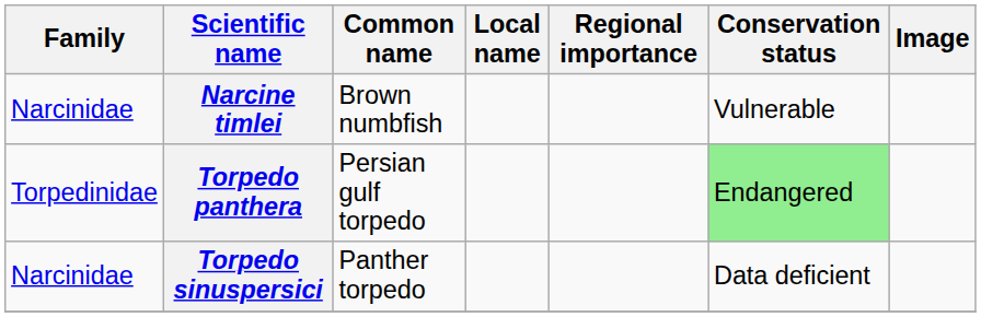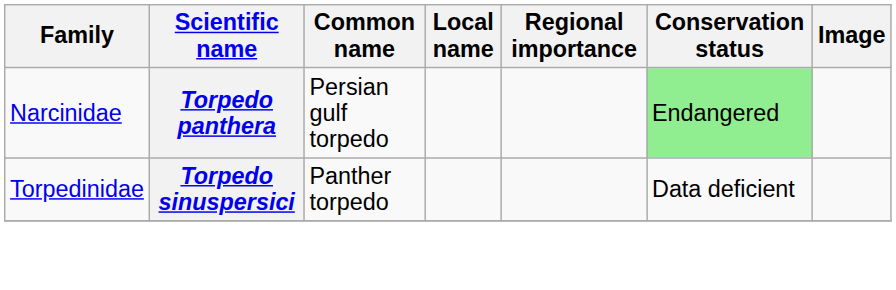- row: Narcinidae | Narcine timlei | Brown numbfish | Vulnerable
Torpedo panthera | Family: Torpedinidae -> Narcinidae
Torpedo sinuspersici | Family: Narcinidae -> Torpedinidae
